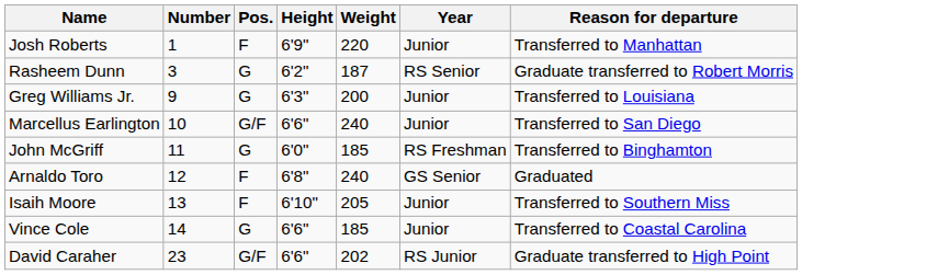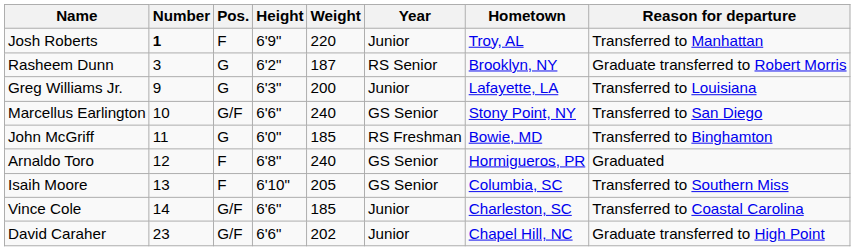+ column: Hometown | Troy, AL | Brooklyn, NY | Lafayette, LA | Stony Point, NY | Bowie, MD | Hormigueros, PR | Columbia, SC | Charleston, SC | Chapel Hill, NC
Josh Roberts | Number: normal -> bold
Marcellus Earlington | Year: Junior -> GS Senior
Isaih Moore | Year: Junior -> GS Senior
Vince Cole | Pos.: G -> G/F
David Caraher | Year: RS Junior -> Junior
